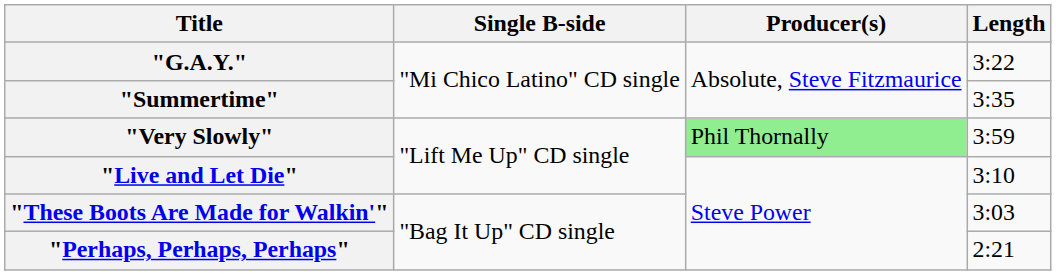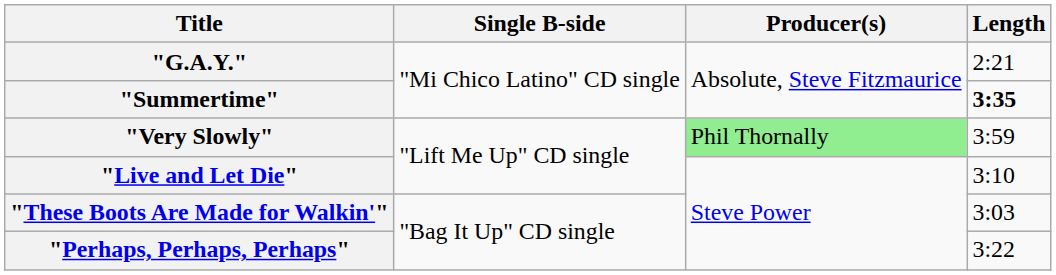"G.A.Y." | Length: 3:22 -> 2:21
"Summertime" | Length: normal -> bold
"Perhaps, Perhaps, Perhaps" | Length: 2:21 -> 3:22
